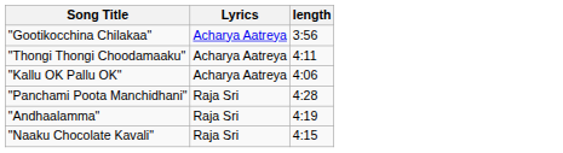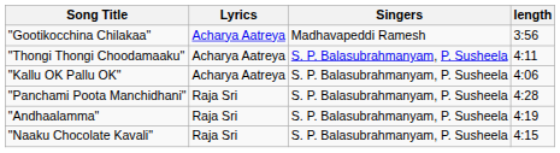+ column: Singers | Madhavapeddi Ramesh | S. P. Balasubrahmanyam, P. Susheela | S. P. Balasubrahmanyam, P. Susheela | S. P. Balasubrahmanyam, P. Susheela | S. P. Balasubrahmanyam, P. Susheela | S. P. Balasubrahmanyam, P. Susheela
